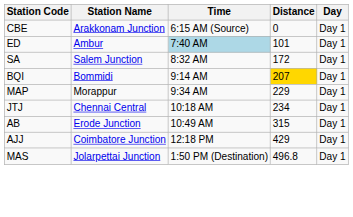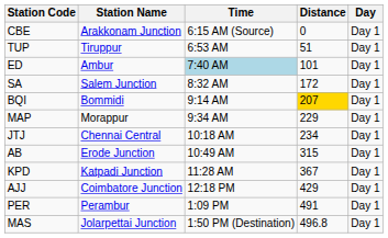+ row: TUP | Tiruppur | 6:53 AM | 51 | Day 1
+ row: KPD | Katpadi Junction | 11:28 AM | 367 | Day 1
+ row: PER | Perambur | 1:09 PM | 491 | Day 1
